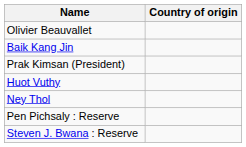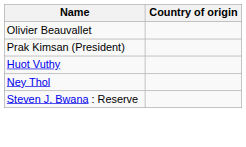- row: Baik Kang Jin
- row: Pen Pichsaly : Reserve
